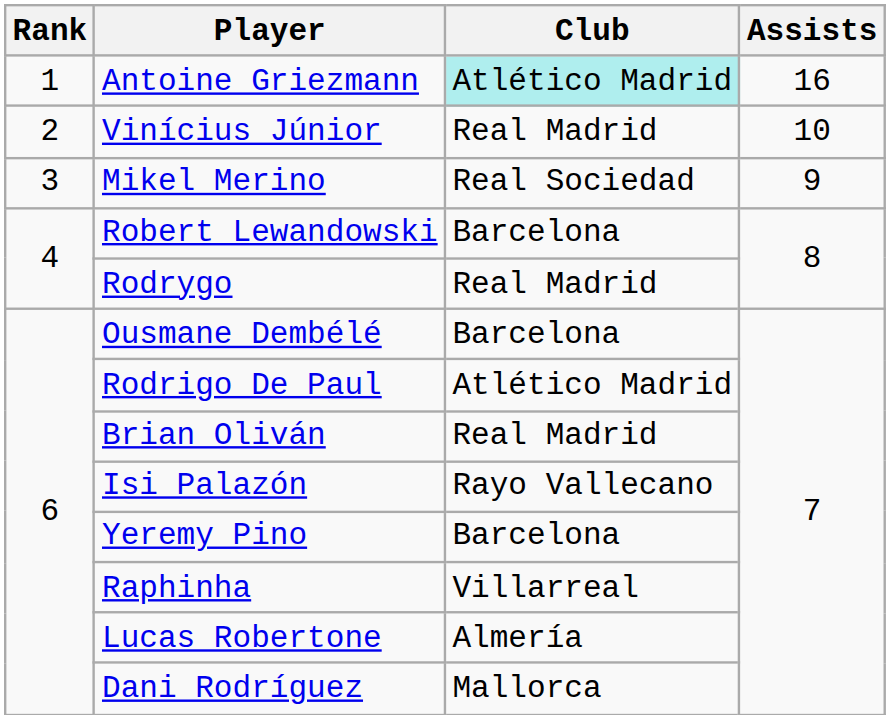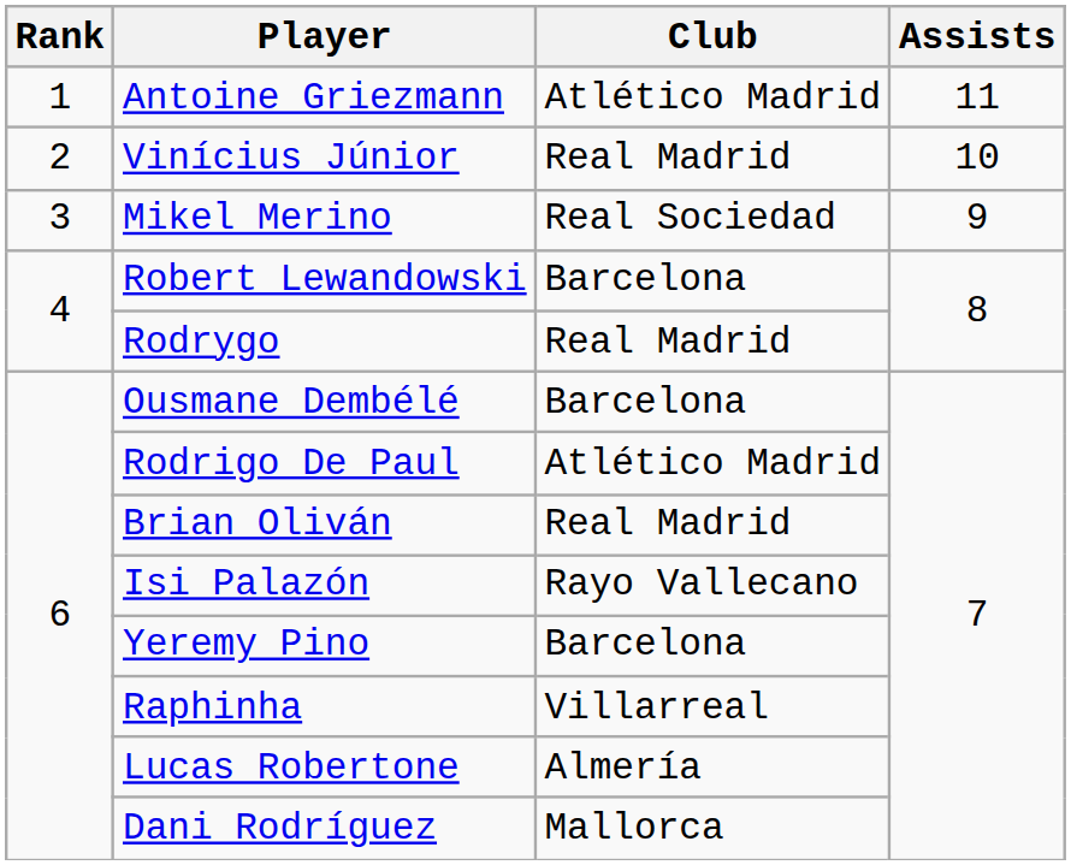Antoine Griezmann | Club: paleturquoise background -> no background
Antoine Griezmann | Assists: 16 -> 11
